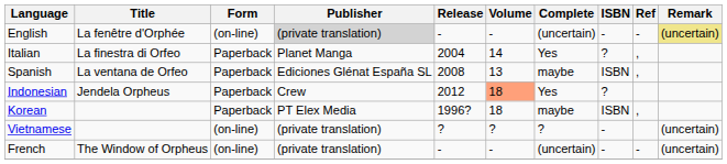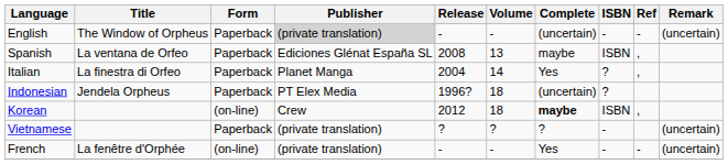English | Title: La fenêtre d'Orphée -> The Window of Orpheus
English | Form: (on-line) -> Paperback
English | Remark: khaki background -> no background
rows swapped: Spanish <-> Italian
Indonesian | Publisher: Crew -> PT Elex Media
Indonesian | Release: 2012 -> 1996?
Indonesian | Volume: lightsalmon background -> no background
Indonesian | Complete: Yes -> (uncertain)
Korean | Form: Paperback -> (on-line)
Korean | Publisher: PT Elex Media -> Crew
Korean | Release: 1996? -> 2012
Korean | Complete: normal -> bold
Vietnamese | Form: (on-line) -> Paperback
French | Title: The Window of Orpheus -> La fenêtre d'Orphée
French | Complete: (uncertain) -> Yes
